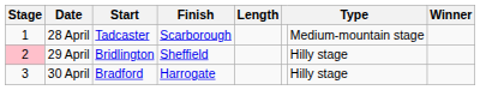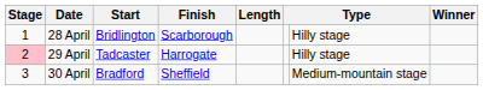28 April | Start: Tadcaster -> Bridlington
28 April | column 7: Medium-mountain stage -> Hilly stage
29 April | Start: Bridlington -> Tadcaster
29 April | Finish: Sheffield -> Harrogate
30 April | Finish: Harrogate -> Sheffield
30 April | column 7: Hilly stage -> Medium-mountain stage
